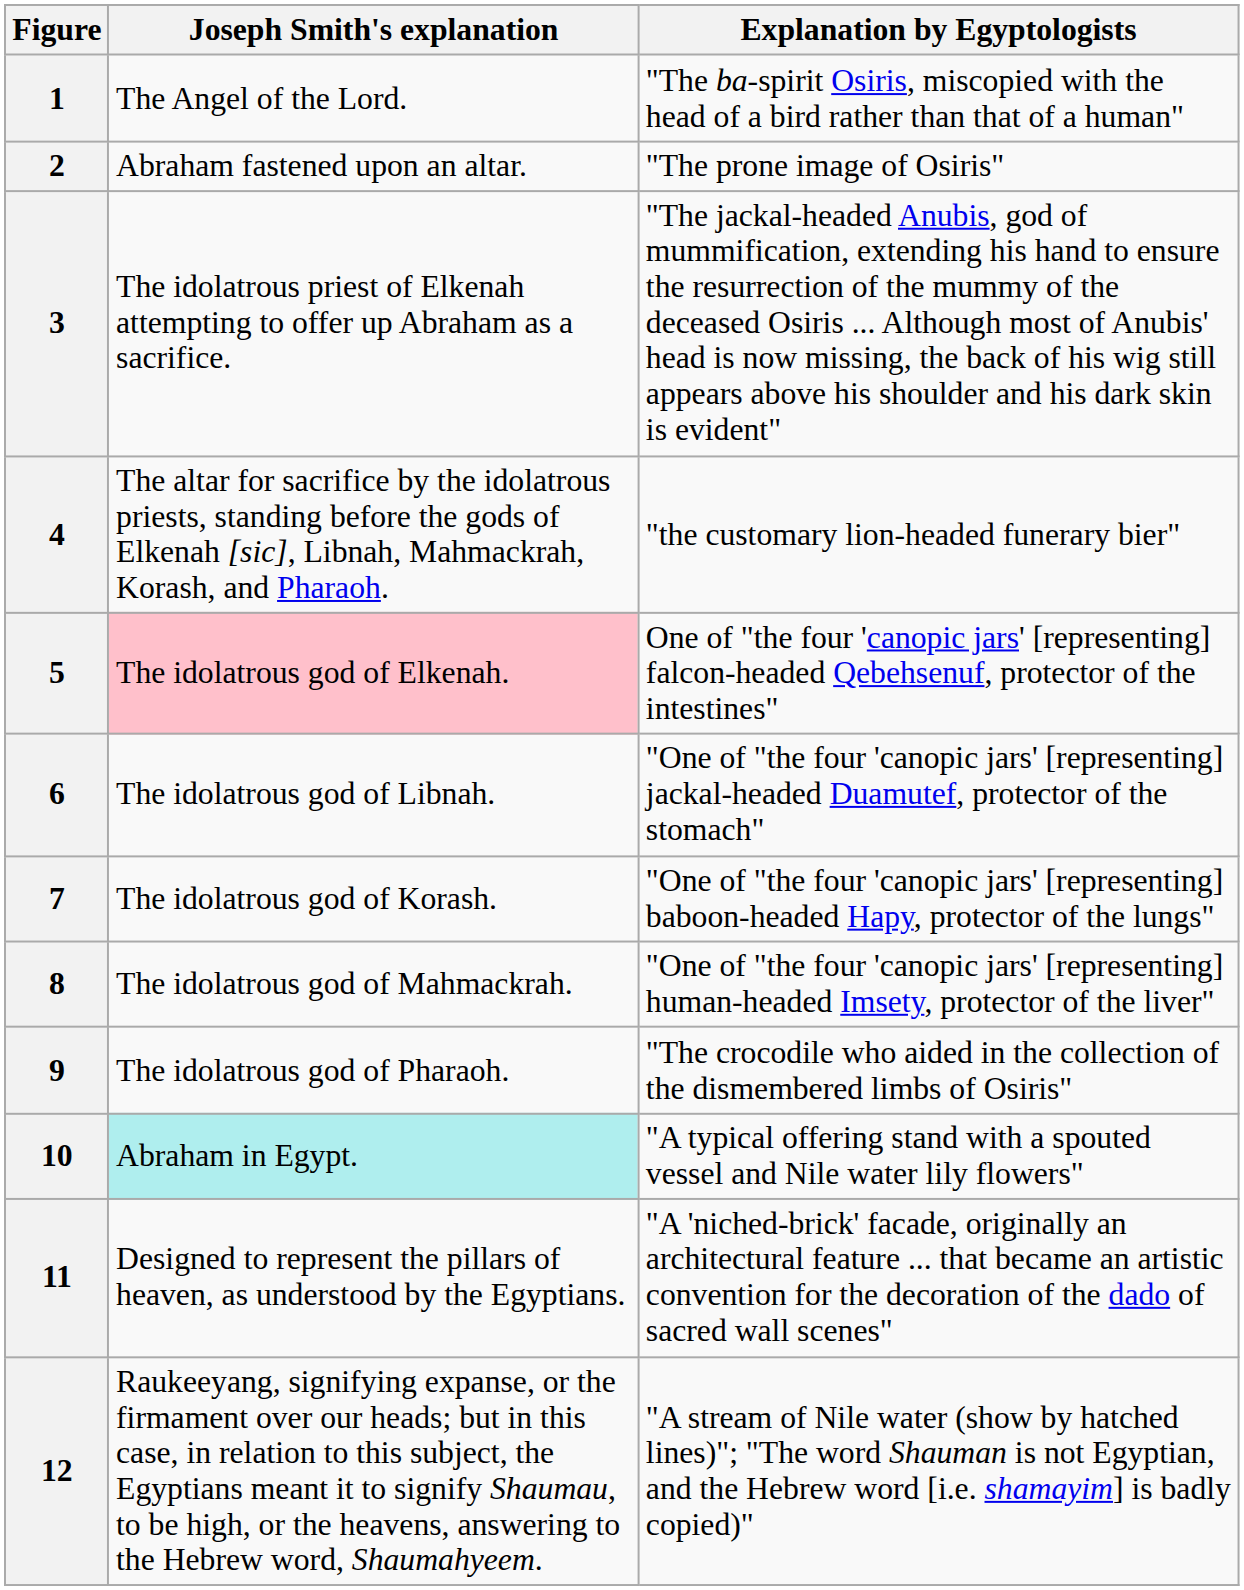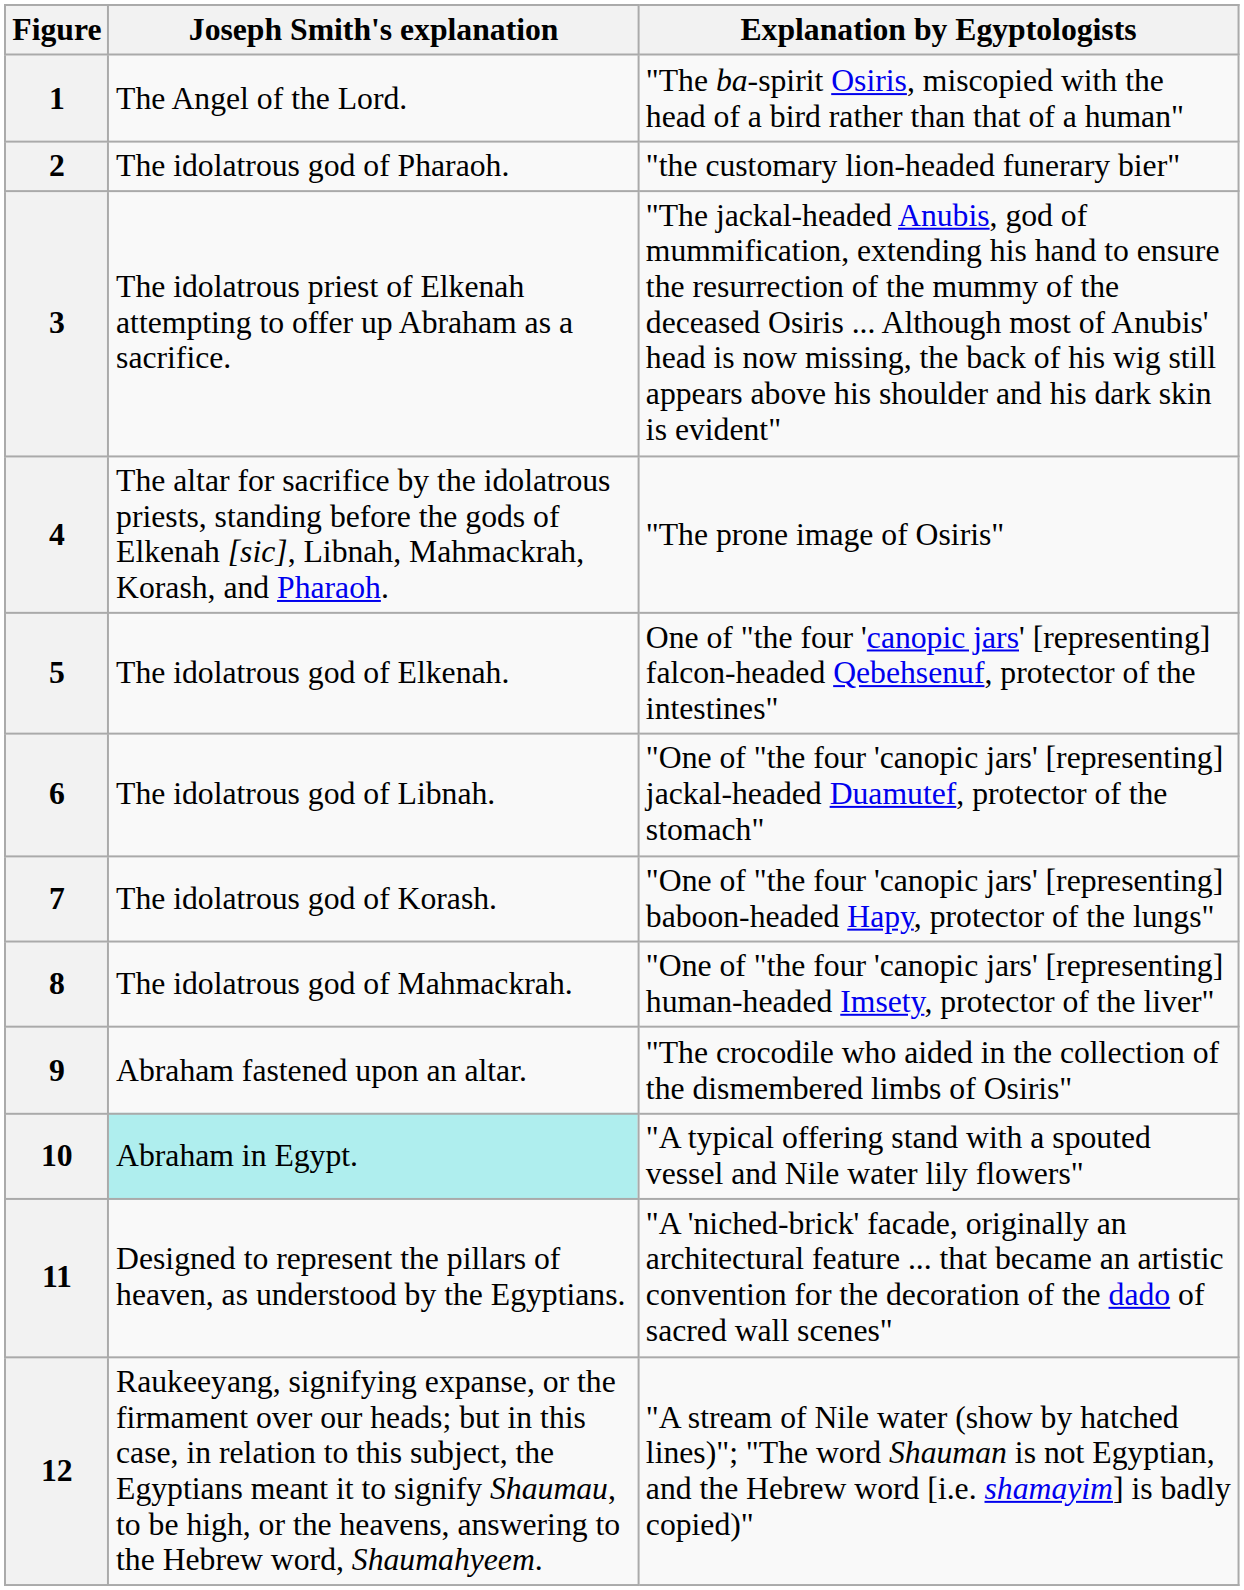2 | Joseph Smith's explanation: Abraham fastened upon an altar. -> The idolatrous god of Pharaoh.
2 | Explanation by Egyptologists: "The prone image of Osiris" -> "the customary lion-headed funerary bier"
4 | Explanation by Egyptologists: "the customary lion-headed funerary bier" -> "The prone image of Osiris"
5 | Joseph Smith's explanation: pink background -> no background
9 | Joseph Smith's explanation: The idolatrous god of Pharaoh. -> Abraham fastened upon an altar.
